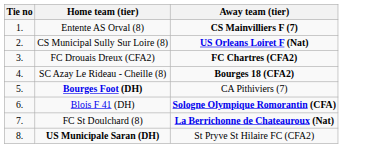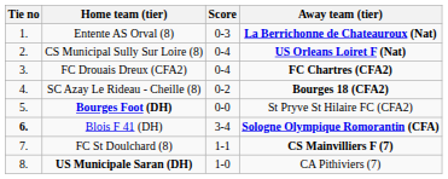+ column: Score | 0-3 | 0-4 | 0-4 | 0-2 | 0-0 | 3-4 | 1-1 | 1-0
Entente AS Orval (8) | Away team (tier): CS Mainvilliers F (7) -> La Berrichonne de Chateauroux (Nat)
Bourges Foot (DH) | Away team (tier): CA Pithiviers (7) -> St Pryve St Hilaire FC (CFA2)
Blois F 41 (DH) | Tie no: normal -> bold
FC St Doulchard (8) | Away team (tier): La Berrichonne de Chateauroux (Nat) -> CS Mainvilliers F (7)
US Municipale Saran (DH) | Away team (tier): St Pryve St Hilaire FC (CFA2) -> CA Pithiviers (7)
